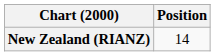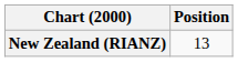New Zealand (RIANZ) | Position: 14 -> 13
